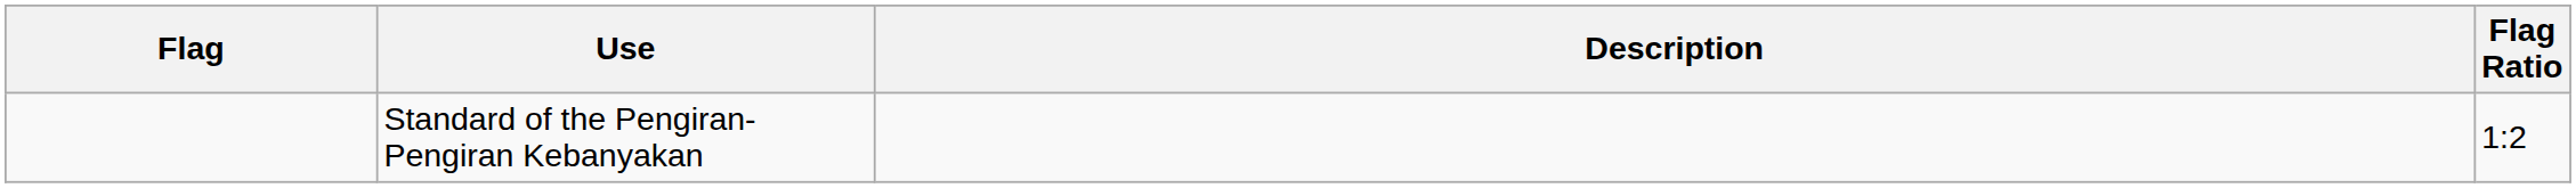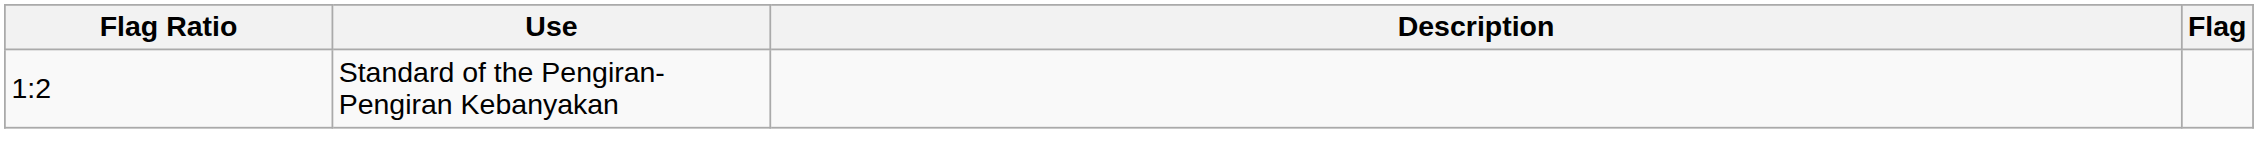columns swapped: Flag <-> Flag Ratio
